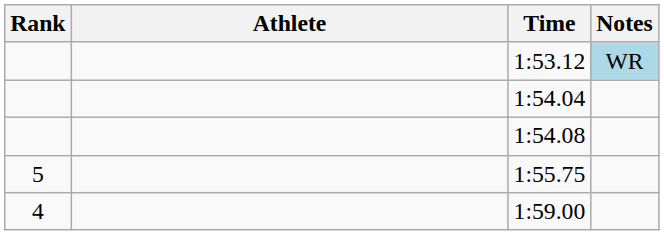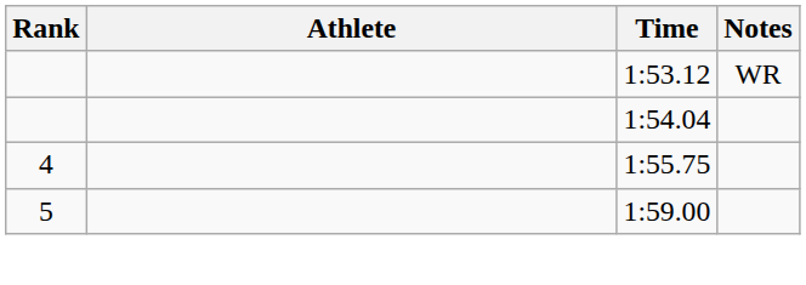1:53.12 | Notes: lightblue background -> no background
- row: 1:54.08
1:55.75 | Rank: 5 -> 4
1:59.00 | Rank: 4 -> 5
